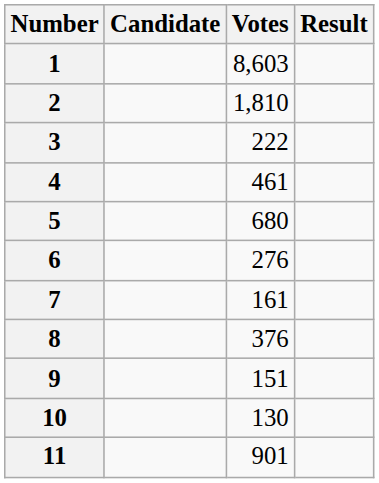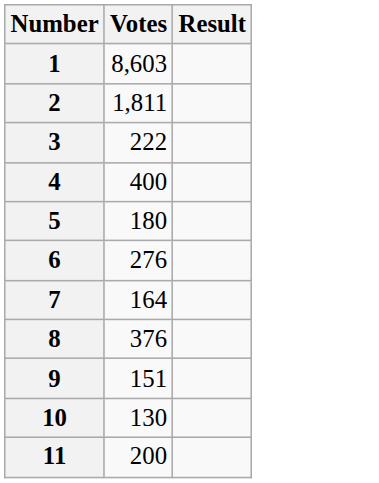- column: Candidate
2 | Votes: 1,810 -> 1,811
4 | Votes: 461 -> 400
5 | Votes: 680 -> 180
7 | Votes: 161 -> 164
11 | Votes: 901 -> 200
